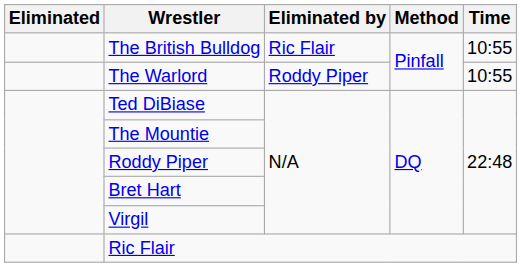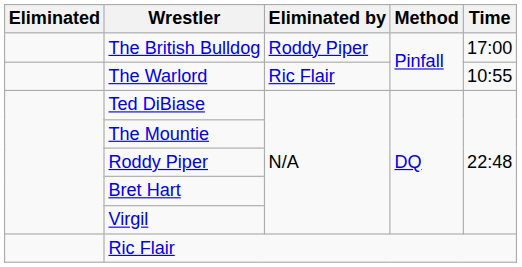The British Bulldog | Eliminated by: Ric Flair -> Roddy Piper
The British Bulldog | Time: 10:55 -> 17:00
The Warlord | Eliminated by: Roddy Piper -> Ric Flair
